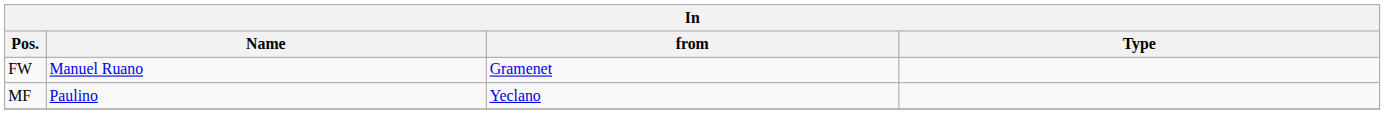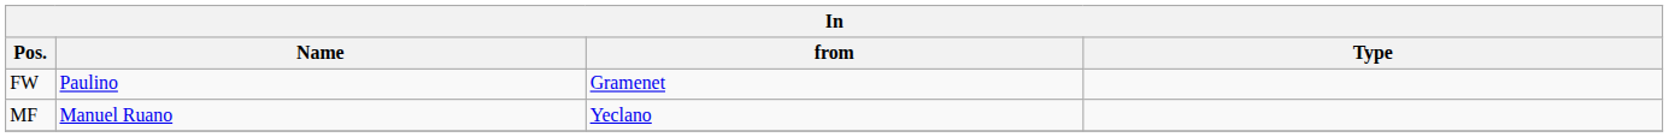FW | Name: Manuel Ruano -> Paulino
MF | Name: Paulino -> Manuel Ruano
